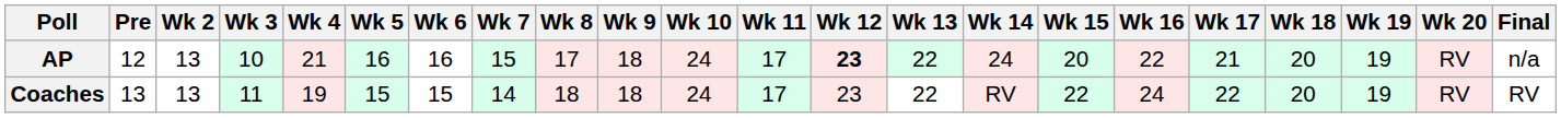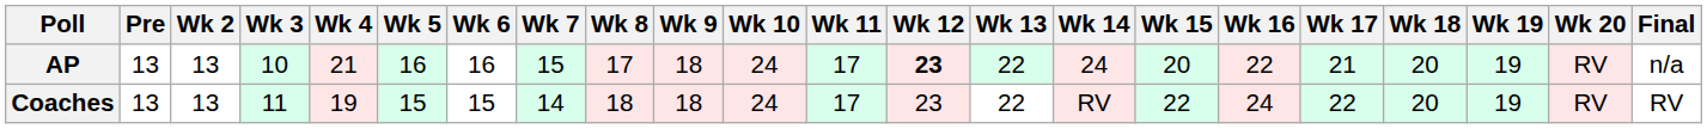AP | Pre: 12 -> 13
